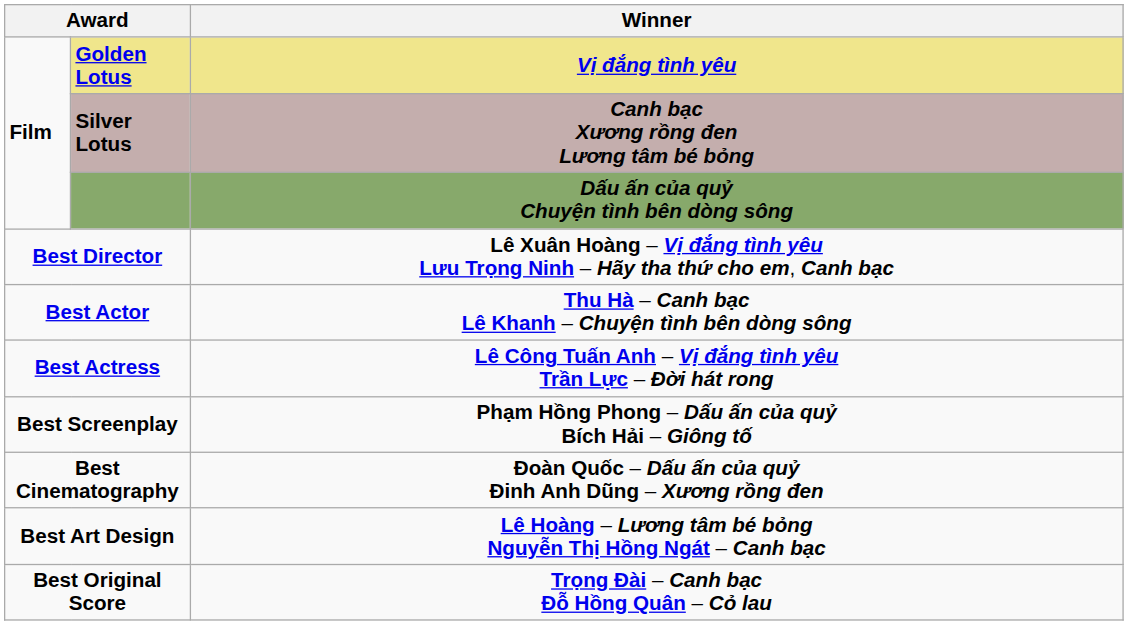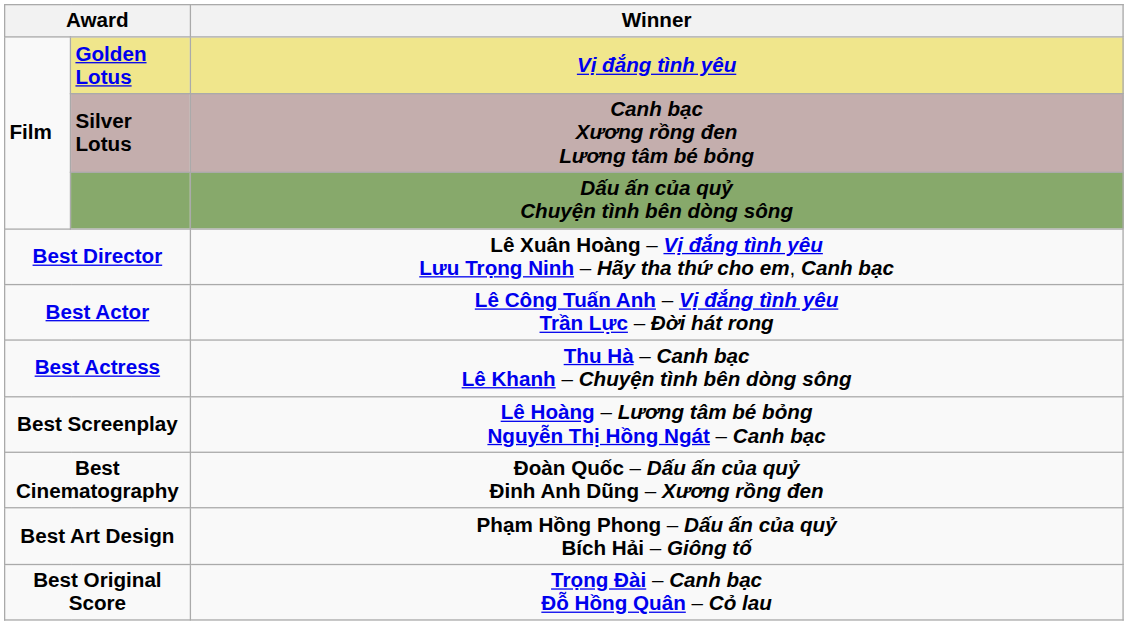Best Actor | Winner: Thu Hà – Canh bạc Lê Khanh – Chuyện tình bên dòng sông -> Lê Công Tuấn Anh – Vị đắng tình yêu Trần Lực – Đời hát rong
Best Actress | Winner: Lê Công Tuấn Anh – Vị đắng tình yêu Trần Lực – Đời hát rong -> Thu Hà – Canh bạc Lê Khanh – Chuyện tình bên dòng sông
Best Screenplay | Winner: Phạm Hồng Phong – Dấu ấn của quỷ Bích Hải – Giông tố -> Lê Hoàng – Lương tâm bé bỏng Nguyễn Thị Hồng Ngát – Canh bạc
Best Art Design | Winner: Lê Hoàng – Lương tâm bé bỏng Nguyễn Thị Hồng Ngát – Canh bạc -> Phạm Hồng Phong – Dấu ấn của quỷ Bích Hải – Giông tố
